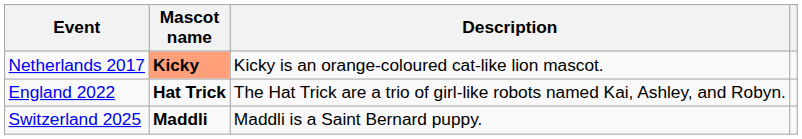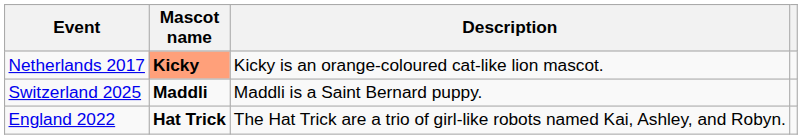rows swapped: England 2022 <-> Switzerland 2025
